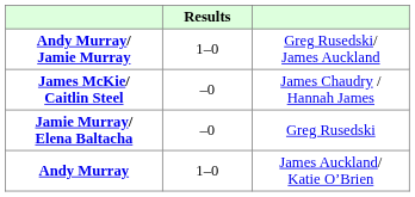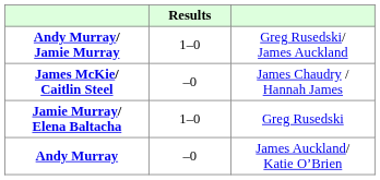Jamie Murray/ Elena Baltacha | Results: –0 -> 1–0
Andy Murray | Results: 1–0 -> –0
